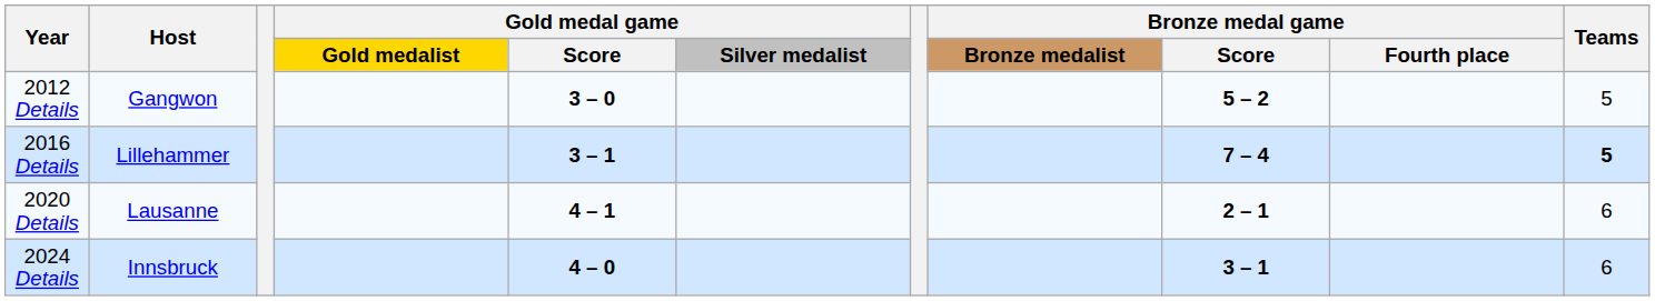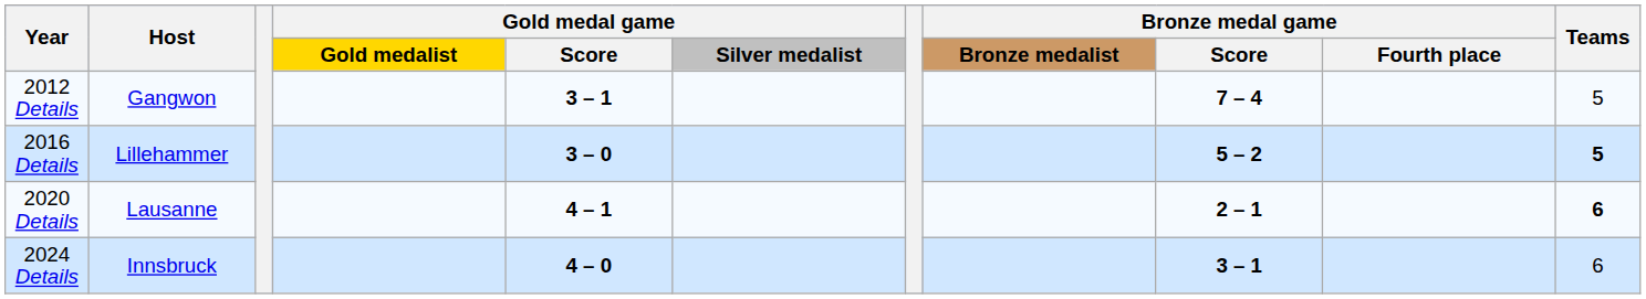2012 Details | Gold medal game / Score: 3 – 0 -> 3 – 1
2012 Details | Bronze medal game / Score: 5 – 2 -> 7 – 4
2016 Details | Gold medal game / Score: 3 – 1 -> 3 – 0
2016 Details | Bronze medal game / Score: 7 – 4 -> 5 – 2
2020 Details | Teams: normal -> bold
